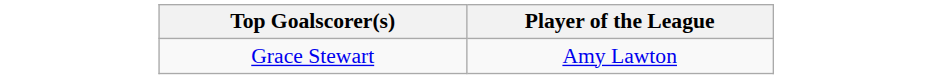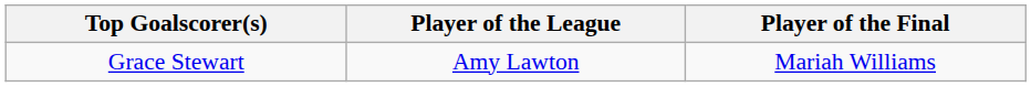+ column: Player of the Final | Mariah Williams
